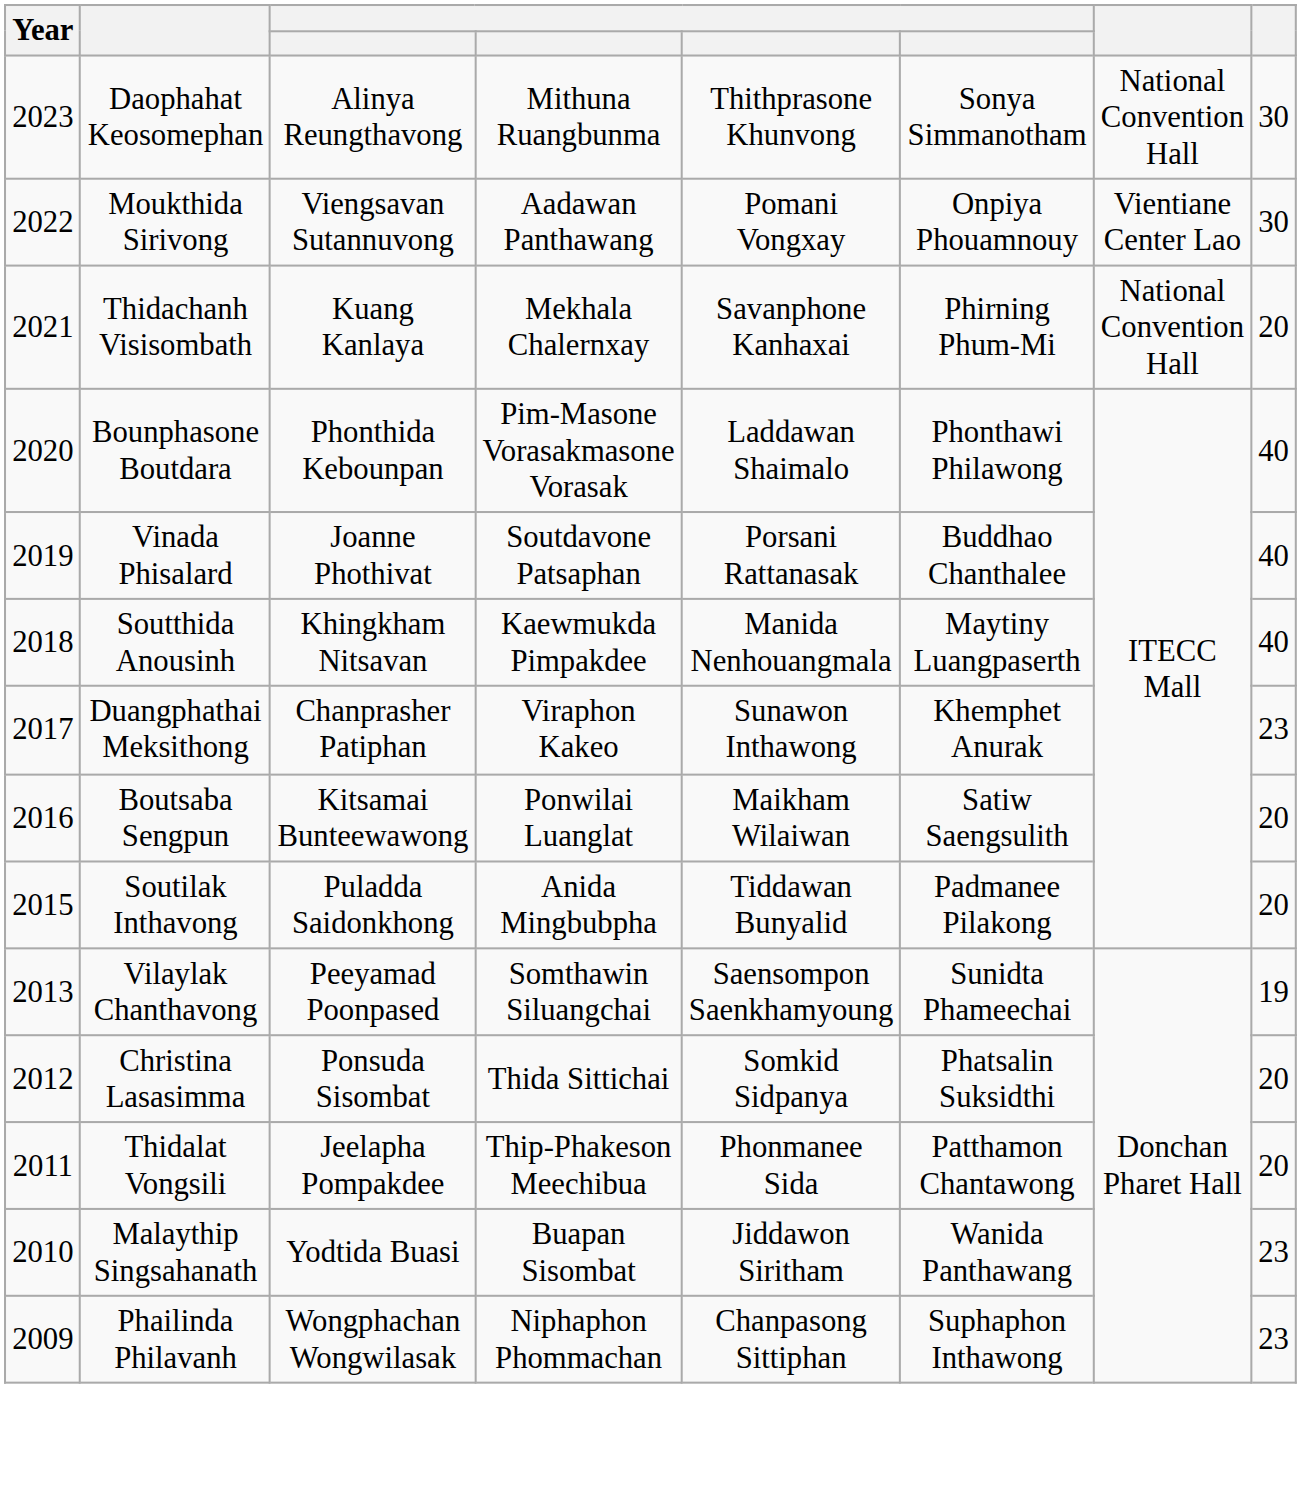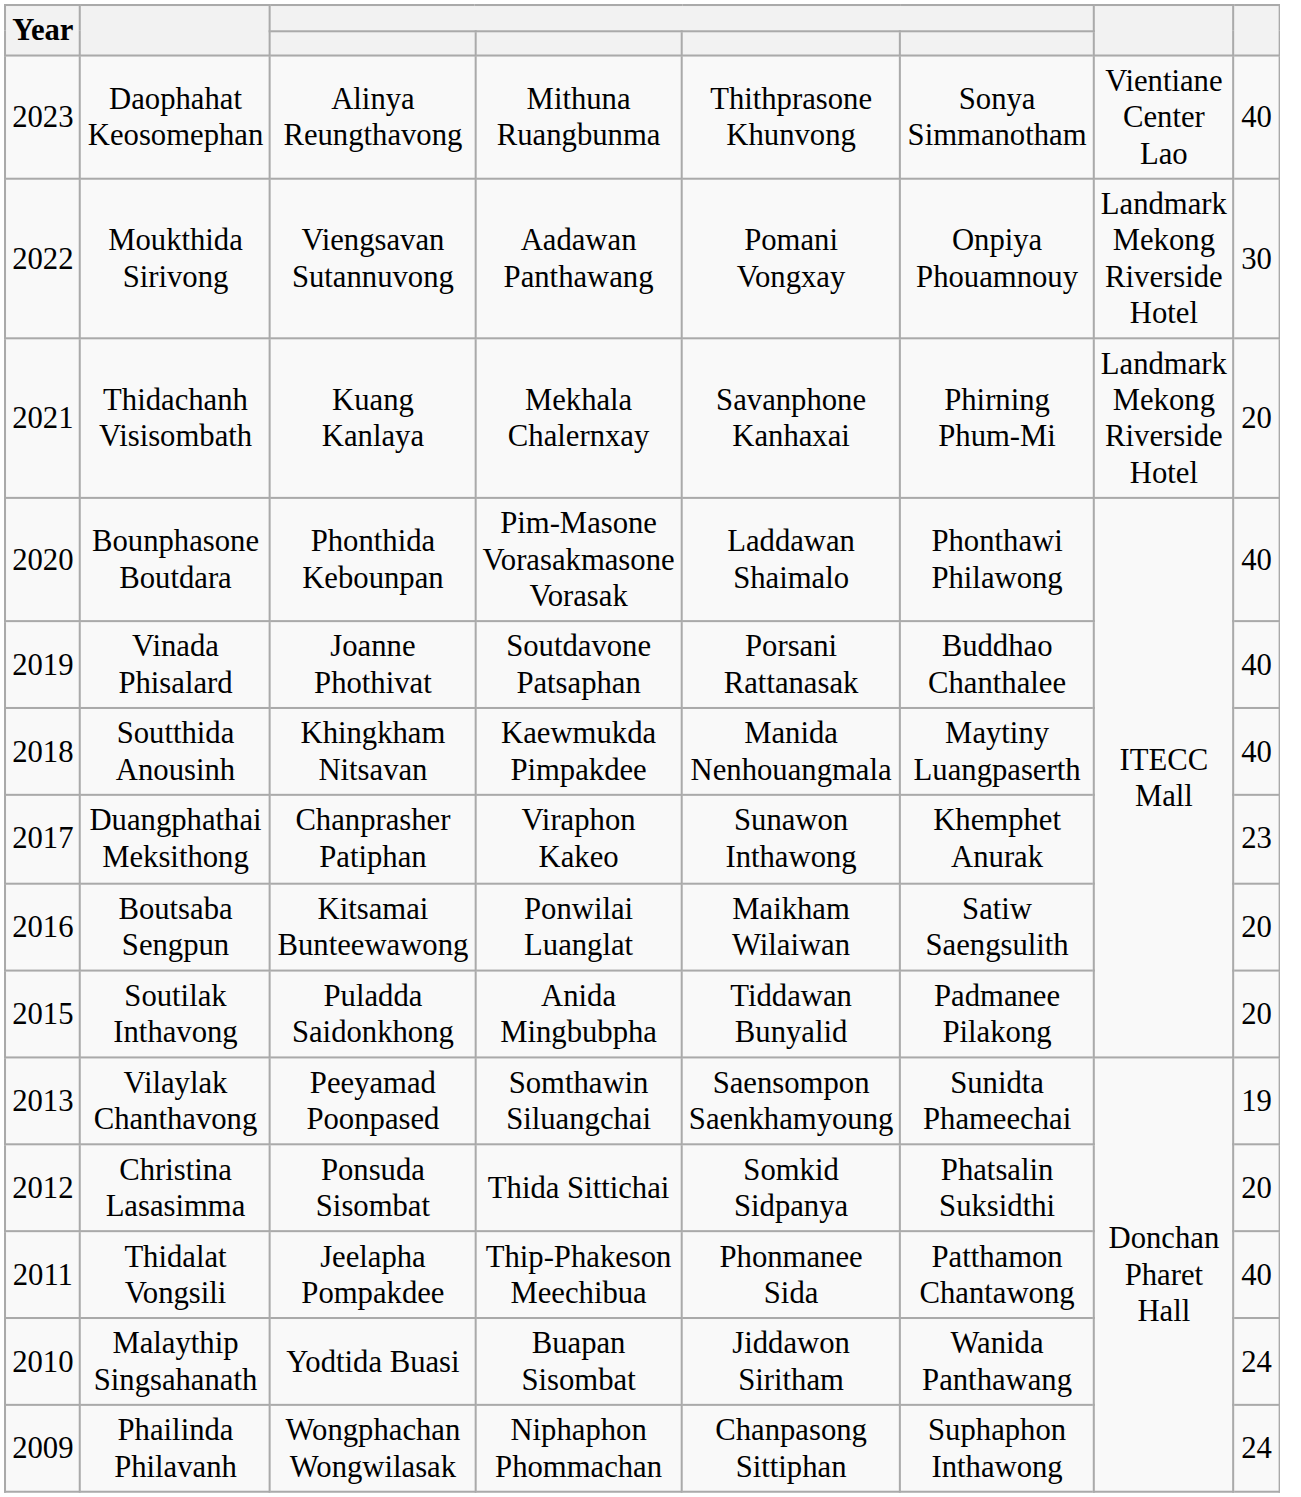Daophahat Keosomephan | column 7: National Convention Hall -> Vientiane Center Lao
Daophahat Keosomephan | column 8: 30 -> 40
Moukthida Sirivong | column 7: Vientiane Center Lao -> Landmark Mekong Riverside Hotel
Thidachanh Visisombath | column 7: National Convention Hall -> Landmark Mekong Riverside Hotel
Thidalat Vongsili | column 8: 20 -> 40
Malaythip Singsahanath | column 8: 23 -> 24
Phailinda Philavanh | column 8: 23 -> 24
